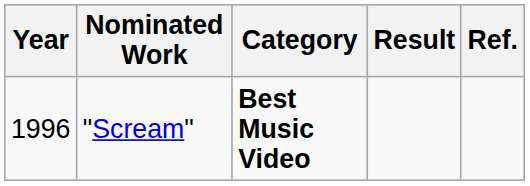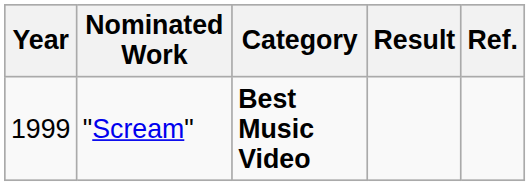"Scream" | Year: 1996 -> 1999
